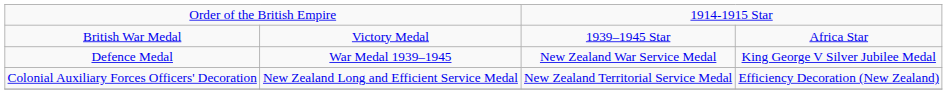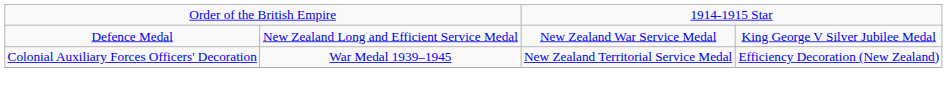- row: British War Medal | Victory Medal | 1939–1945 Star | Africa Star
Defence Medal | column 2: War Medal 1939–1945 -> New Zealand Long and Efficient Service Medal
Colonial Auxiliary Forces Officers' Decoration | column 2: New Zealand Long and Efficient Service Medal -> War Medal 1939–1945
